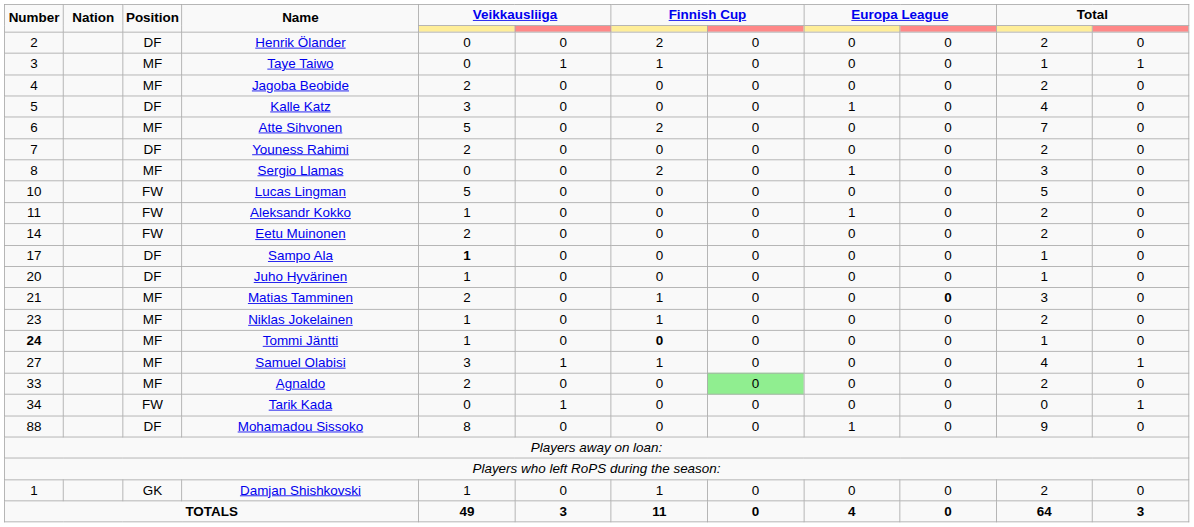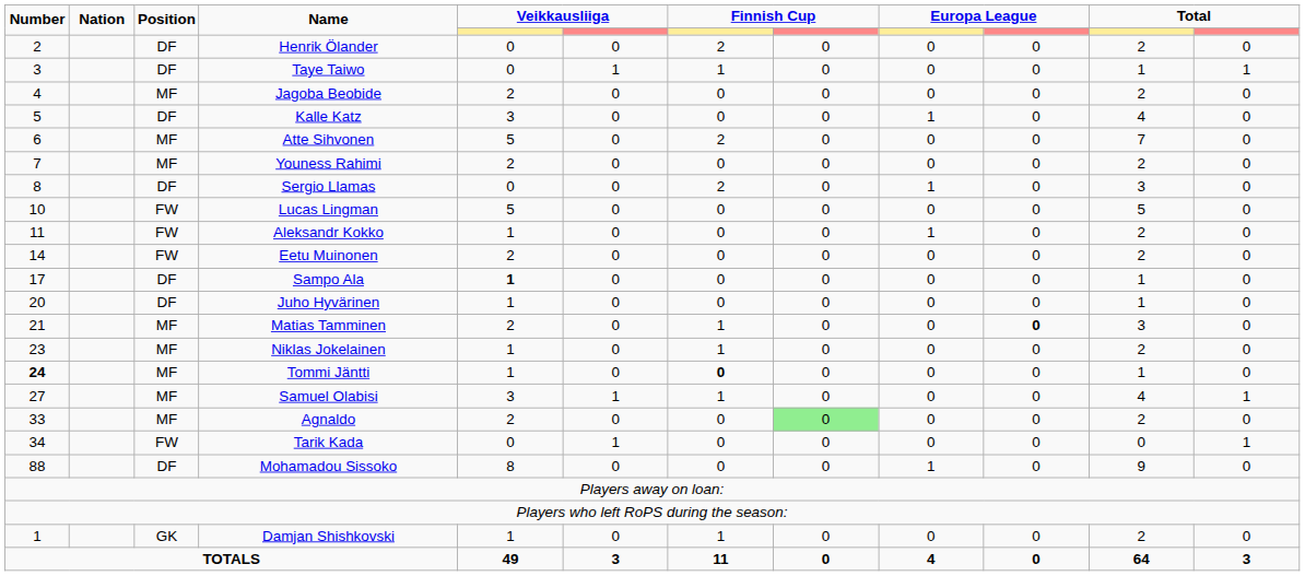Taye Taiwo | Position: MF -> DF
Youness Rahimi | Position: DF -> MF
Sergio Llamas | Position: MF -> DF
